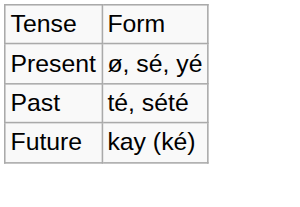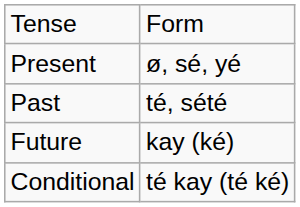+ row: Conditional | té kay (té ké)
